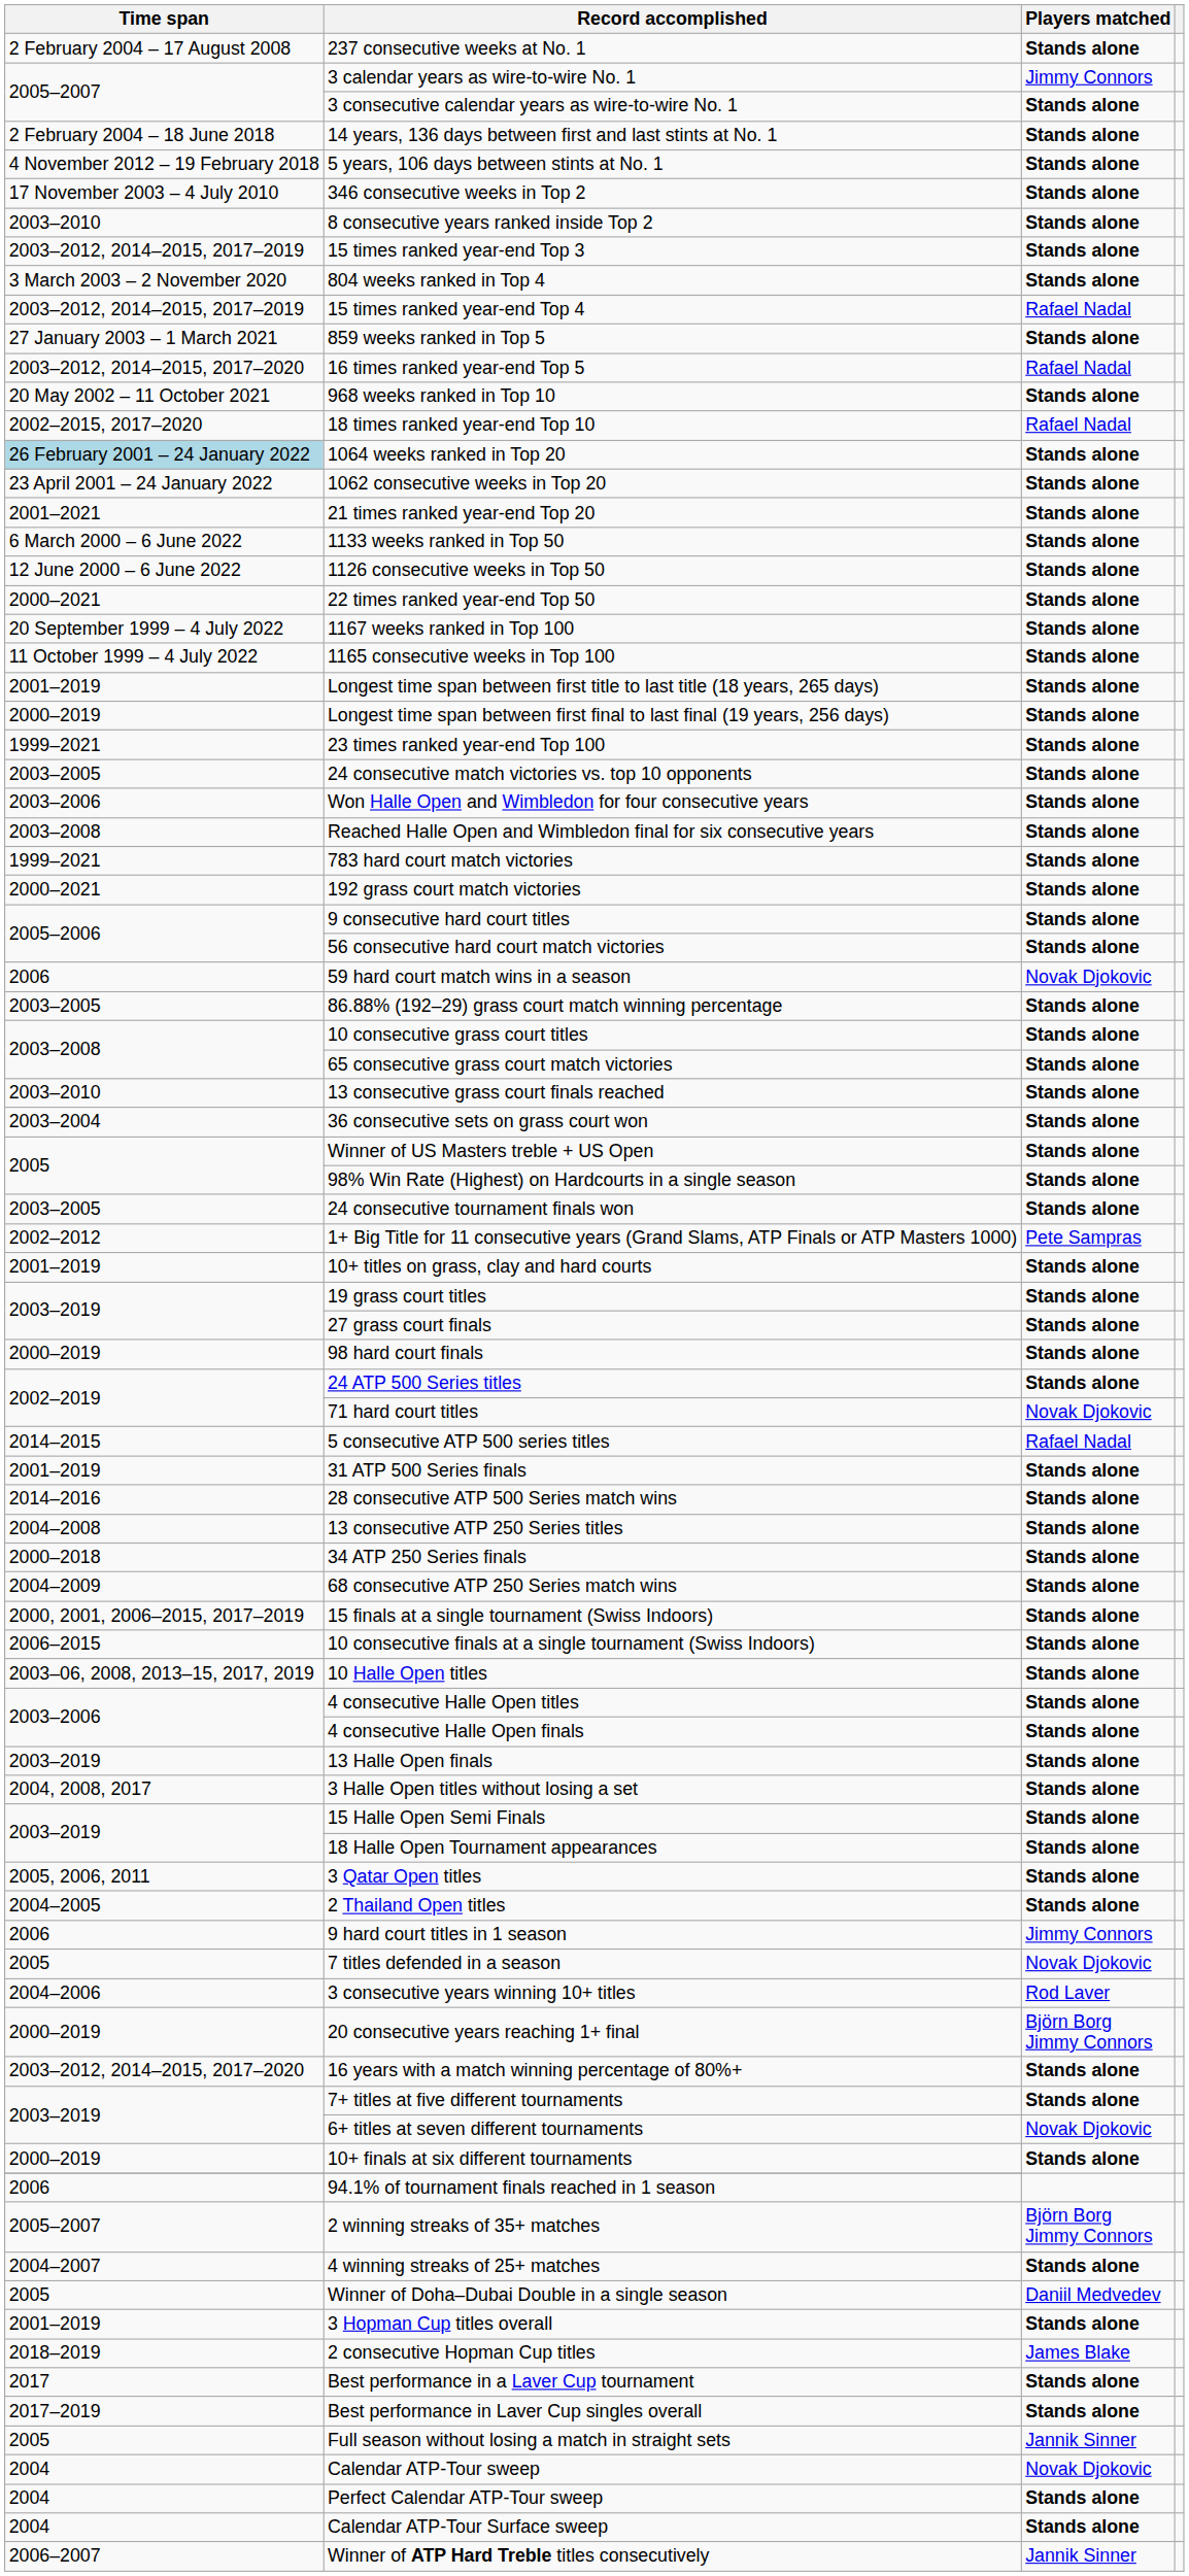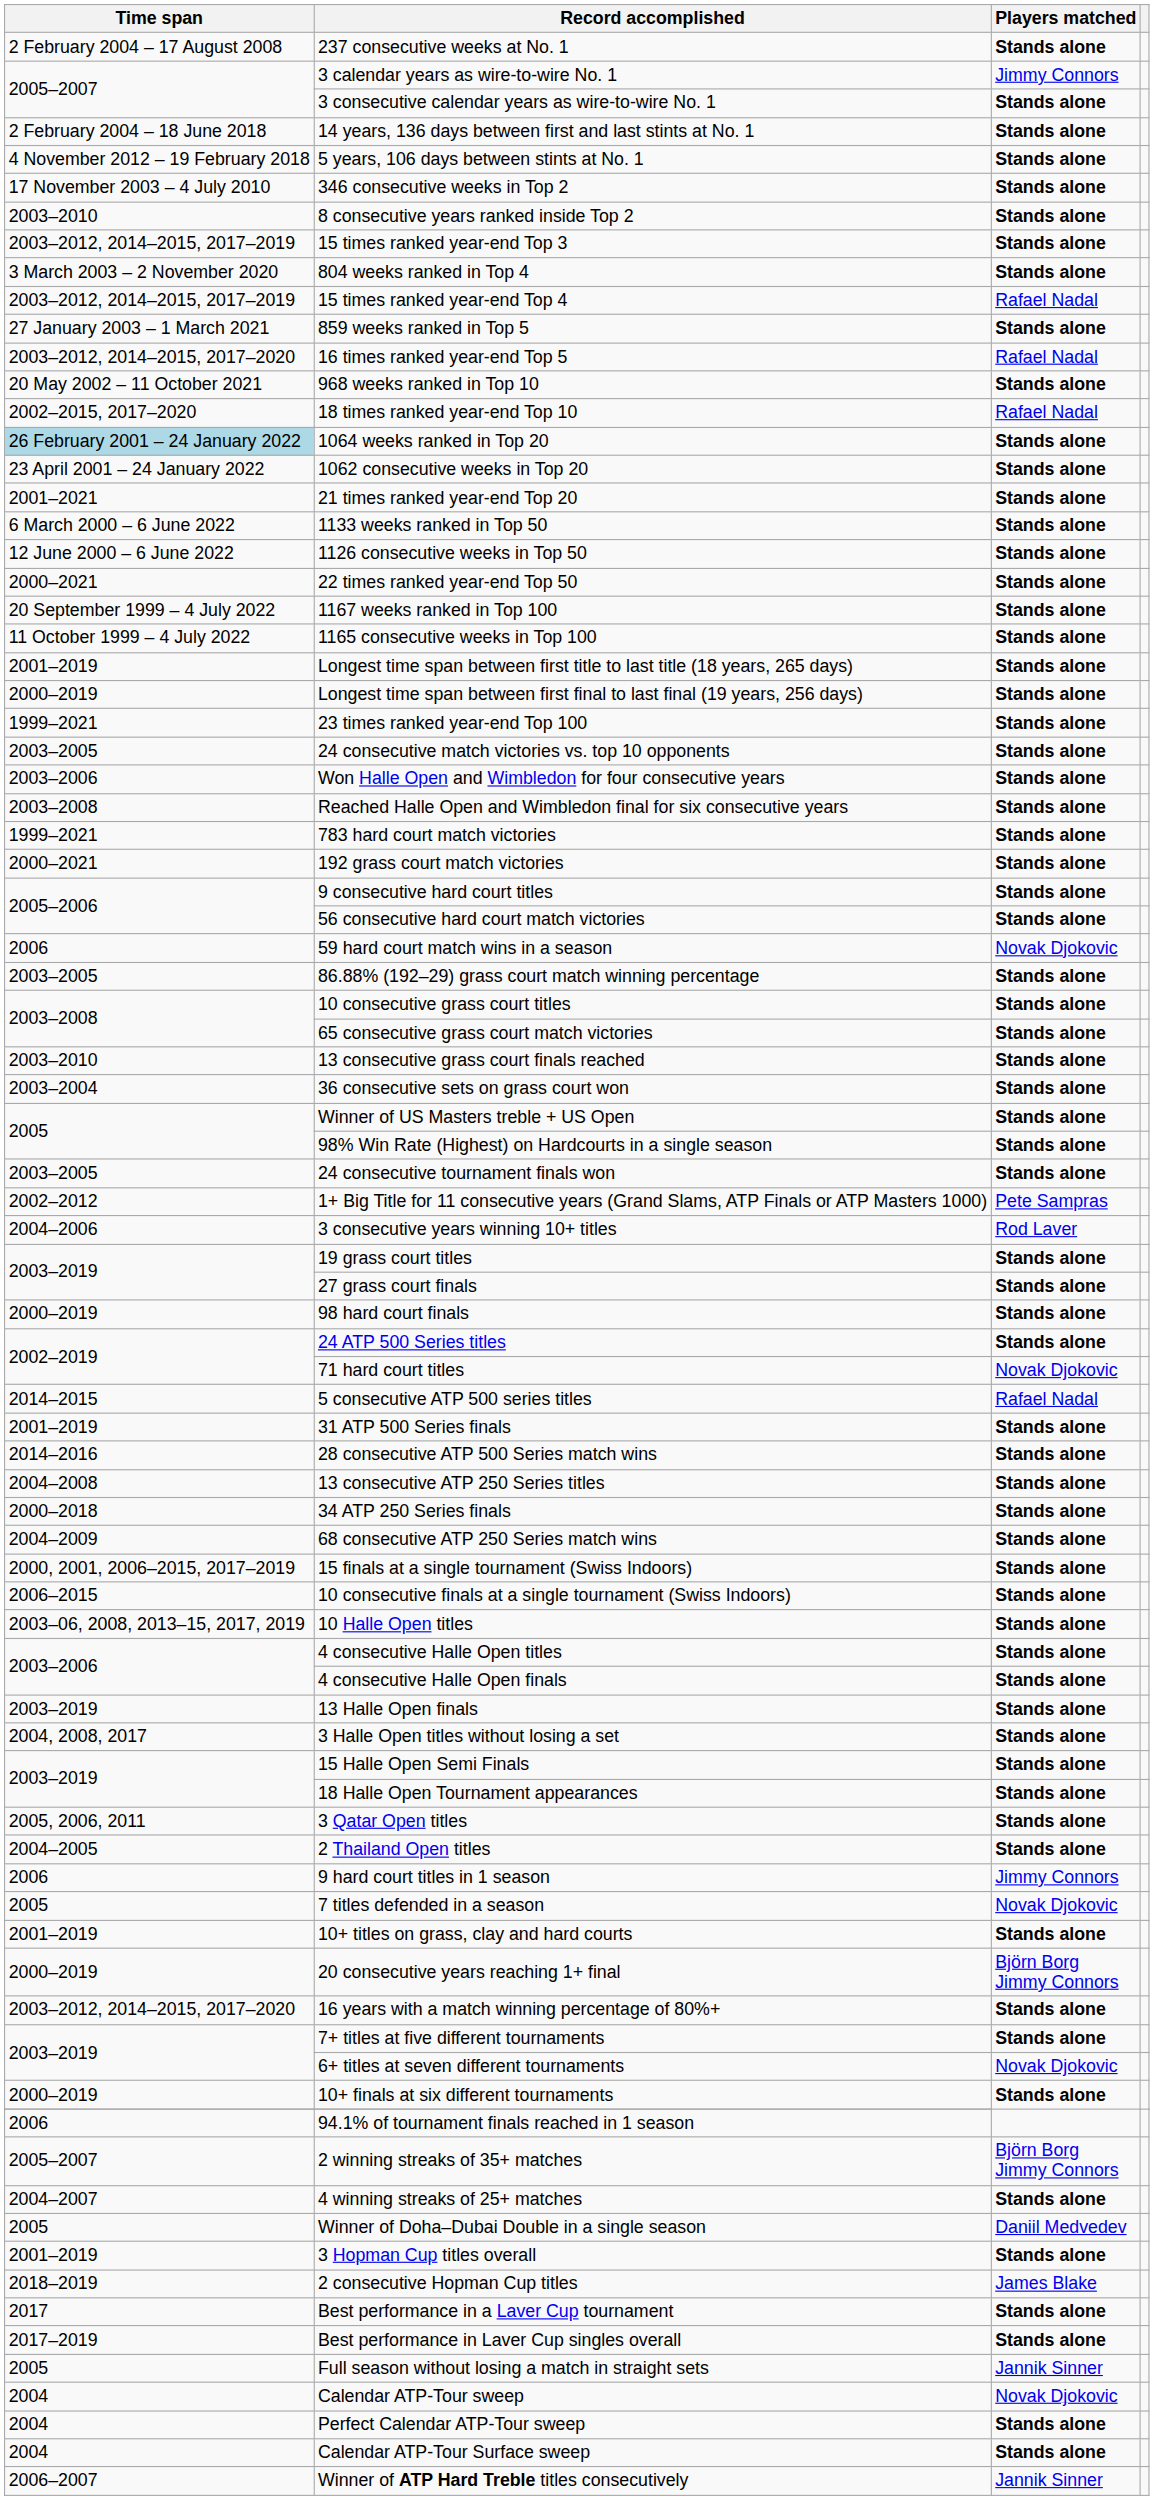rows swapped: 10+ titles on grass, clay and hard courts <-> 3 consecutive years winning 10+ titles
